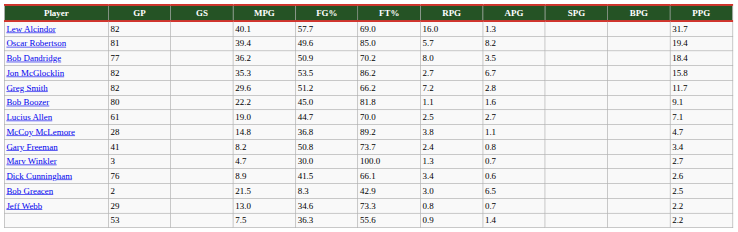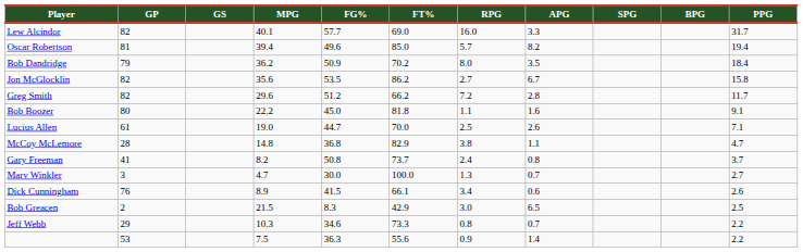Lew Alcindor | APG: 1.3 -> 3.3
Bob Dandridge | GP: 77 -> 79
Jon McGlocklin | MPG: 35.3 -> 35.6
Lucius Allen | APG: 2.7 -> 2.6
McCoy McLemore | FT%: 89.2 -> 82.9
Gary Freeman | PPG: 3.4 -> 3.7
Jeff Webb | MPG: 13.0 -> 10.3
